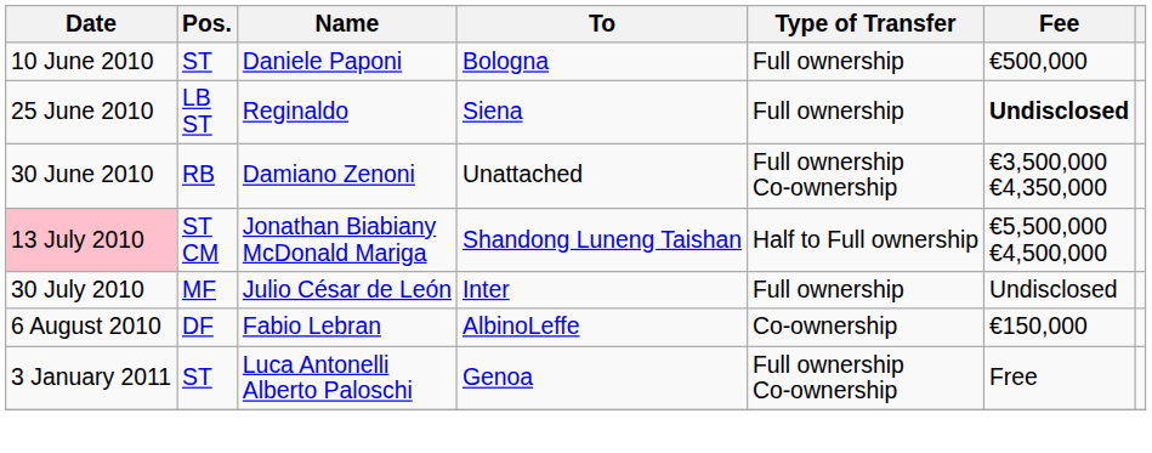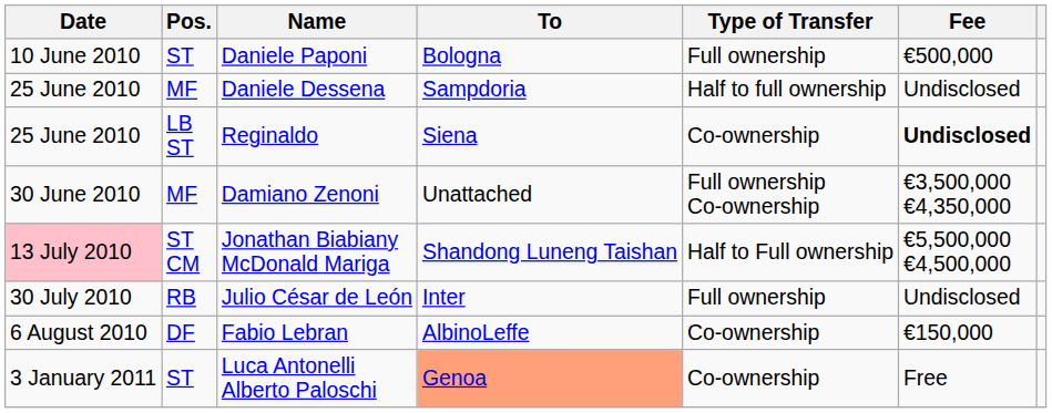+ row: 25 June 2010 | MF | Daniele Dessena | Sampdoria | Half to full ownership | Undisclosed
Reginaldo | Type of Transfer: Full ownership -> Co-ownership
Damiano Zenoni | Pos.: RB -> MF
Julio César de León | Pos.: MF -> RB
Luca Antonelli Alberto Paloschi | To: no background -> lightsalmon background
Luca Antonelli Alberto Paloschi | Type of Transfer: Full ownership Co-ownership -> Co-ownership
